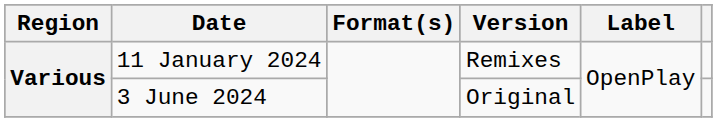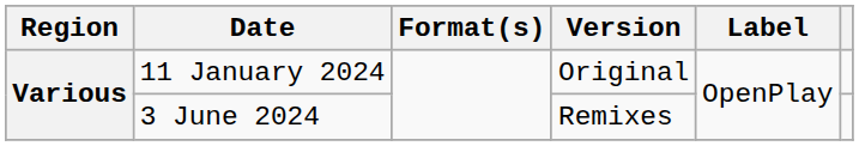11 January 2024 | Version: Remixes -> Original
3 June 2024 | Version: Original -> Remixes
